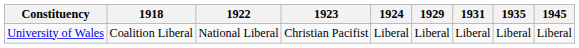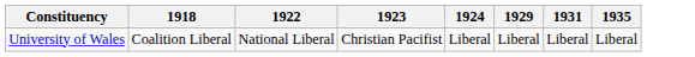- column: 1945 | Liberal
